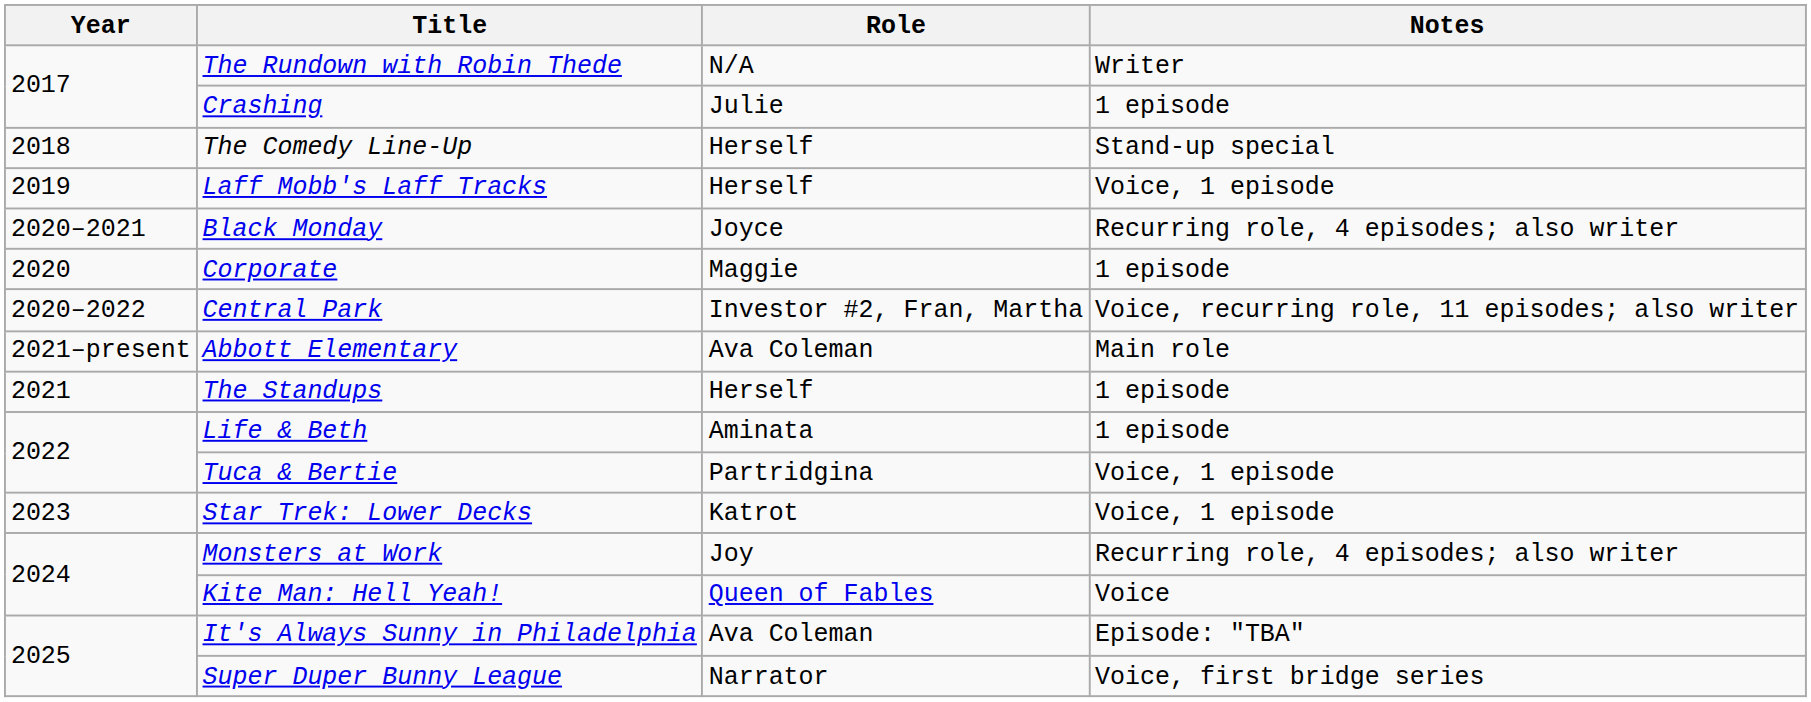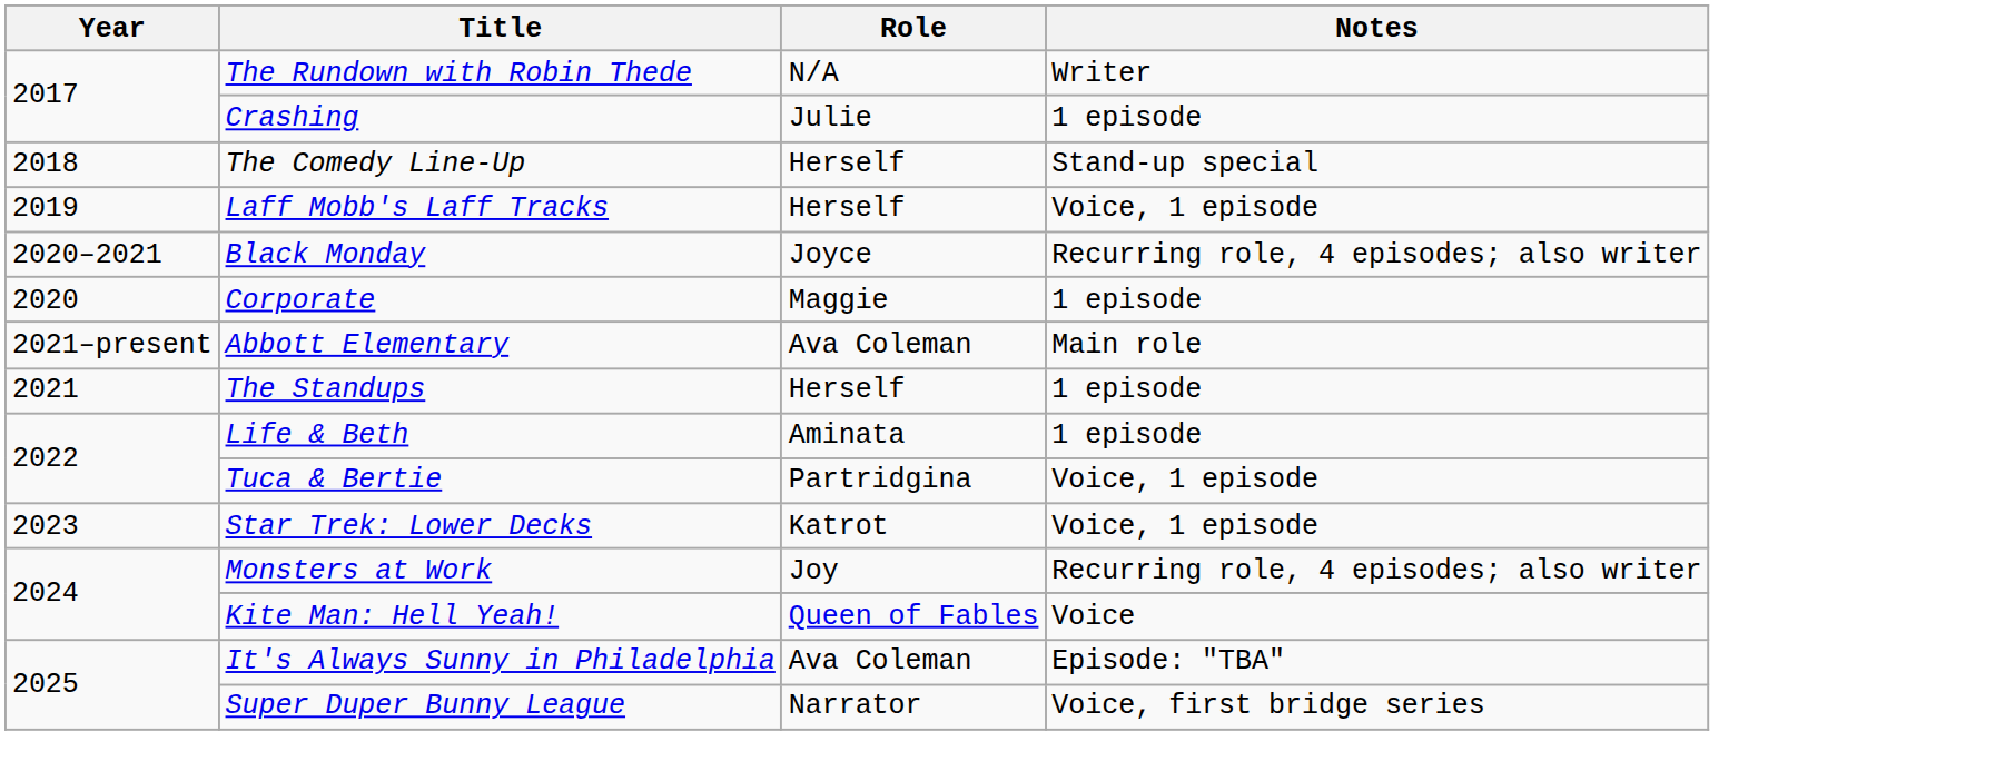- row: 2020–2022 | Central Park | Investor #2, Fran, Martha | Voice, recurring role, 11 episodes; also writer
